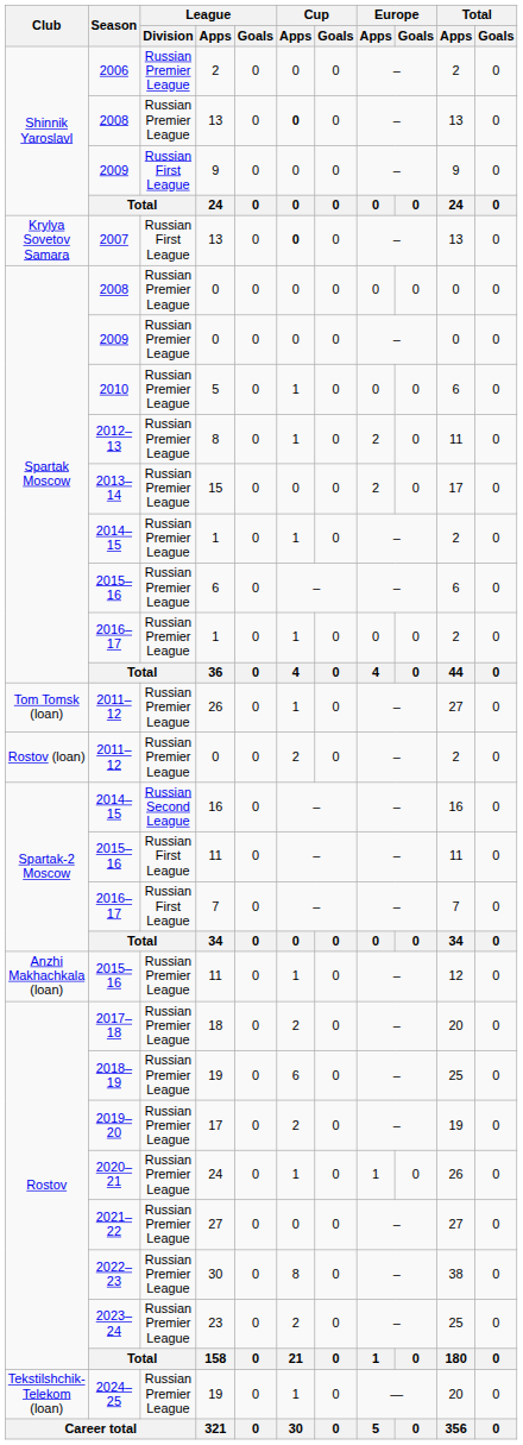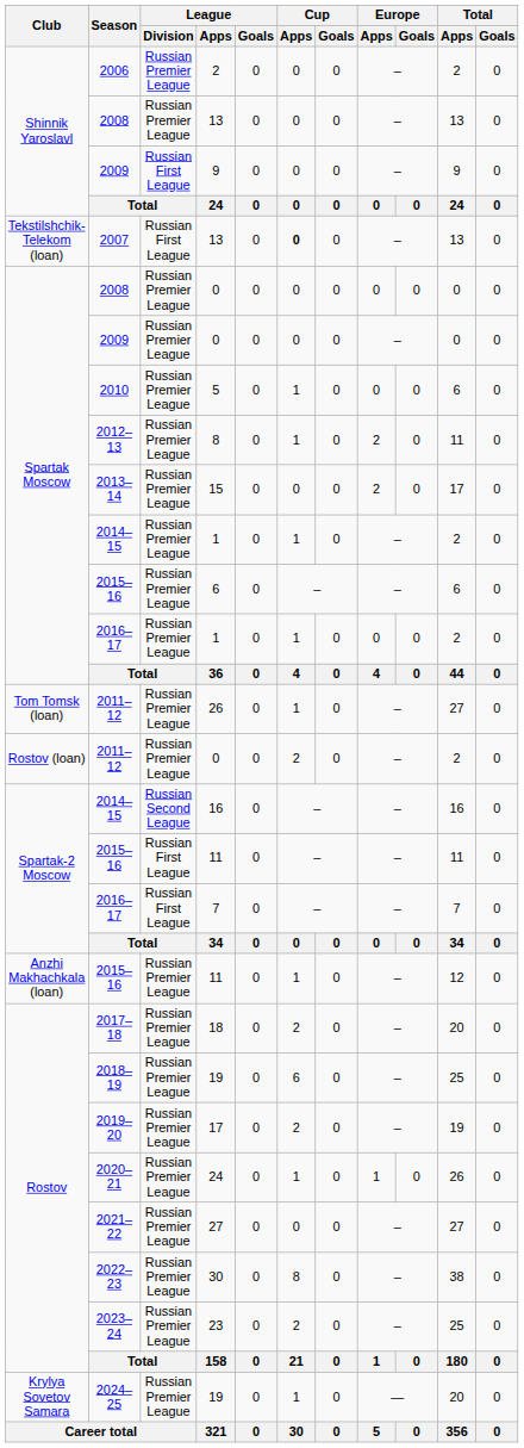2008 / 13 | Cup / Apps: bold -> normal
2007 / 13 | Club: Krylya Sovetov Samara -> Tekstilshchik-Telekom (loan)
2024–25 / 19 | Club: Tekstilshchik-Telekom (loan) -> Krylya Sovetov Samara
